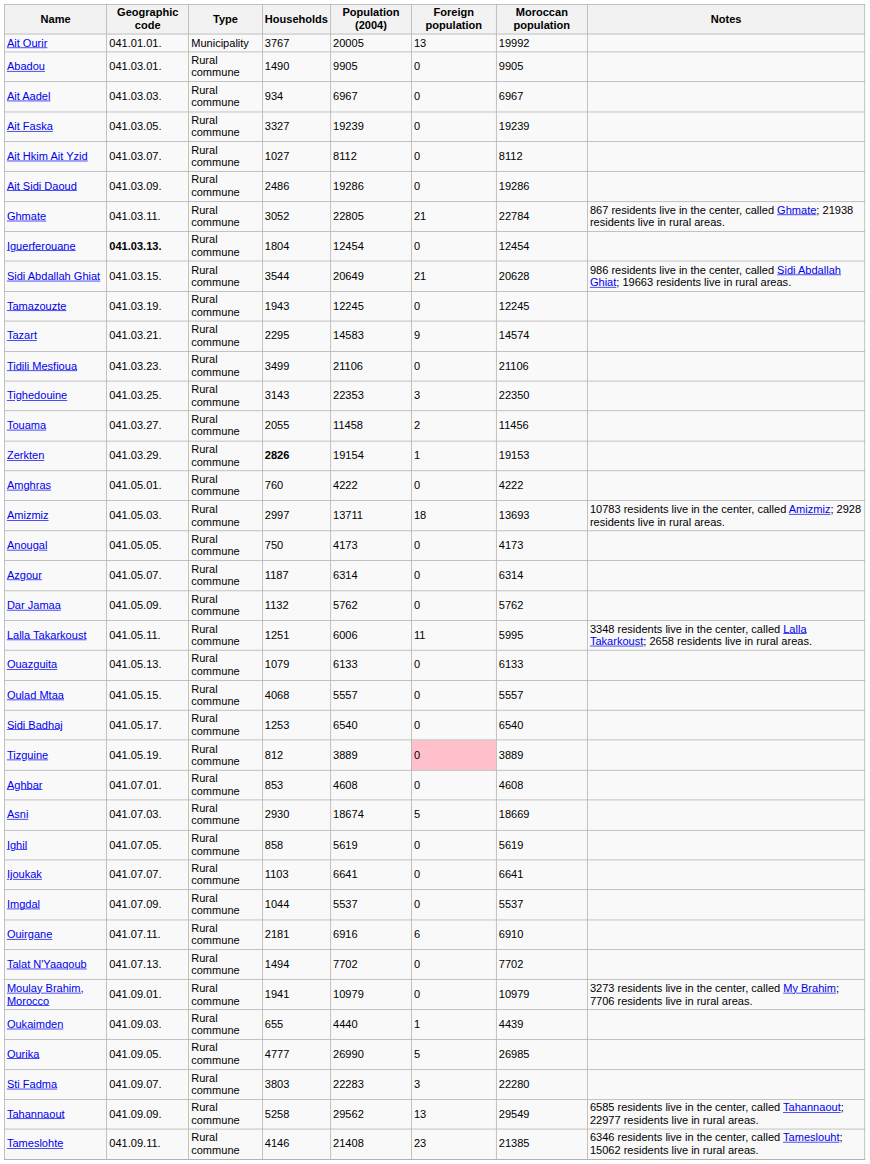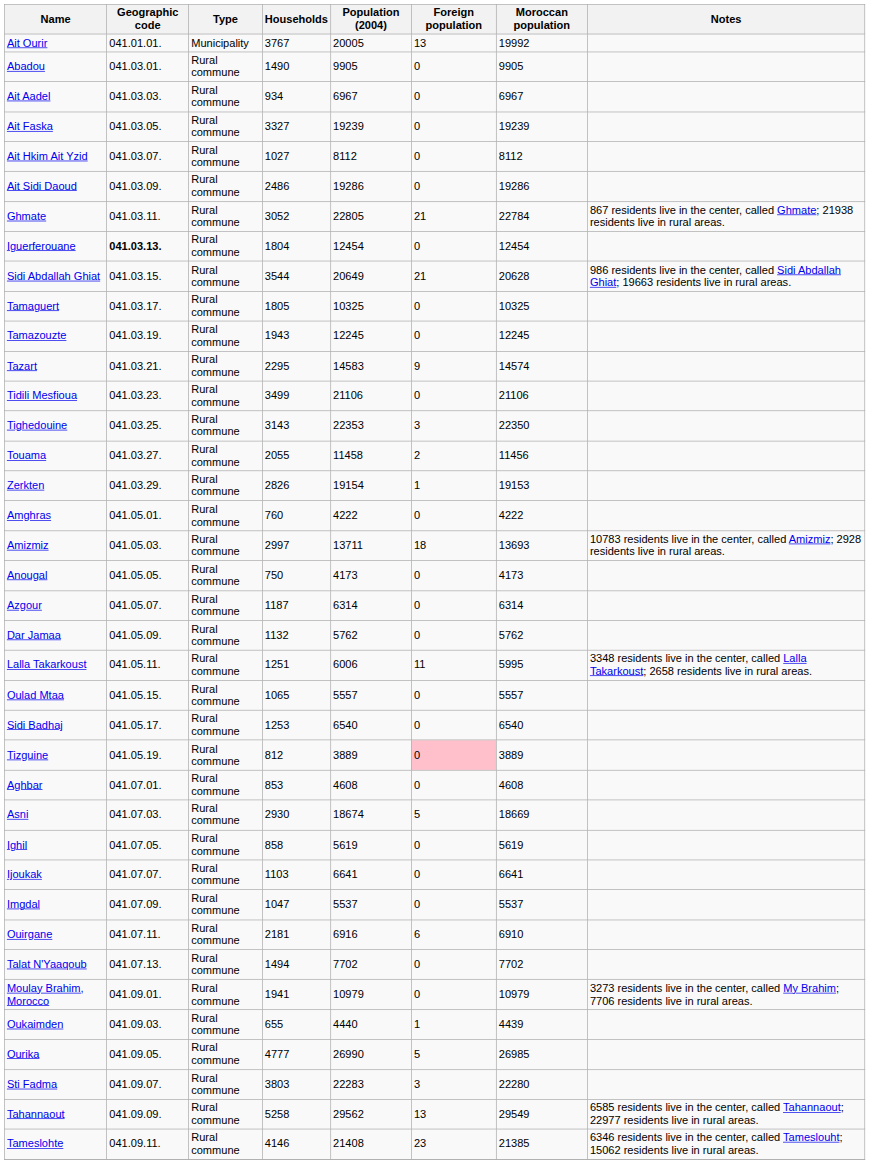+ row: Tamaguert | 041.03.17. | Rural commune | 1805 | 10325 | 0 | 10325
Zerkten | Households: bold -> normal
- row: Ouazguita | 041.05.13. | Rural commune | 1079 | 6133 | 0 | 6133
Oulad Mtaa | Households: 4068 -> 1065
Imgdal | Households: 1044 -> 1047
